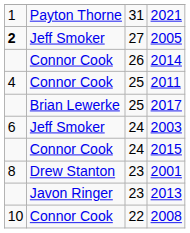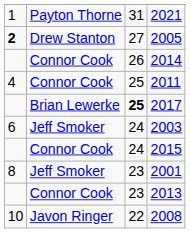2005 | column 2: Jeff Smoker -> Drew Stanton
2017 | column 3: normal -> bold
2001 | column 2: Drew Stanton -> Jeff Smoker
2013 | column 2: Javon Ringer -> Connor Cook
2008 | column 2: Connor Cook -> Javon Ringer
